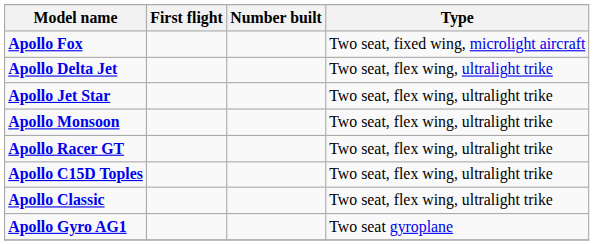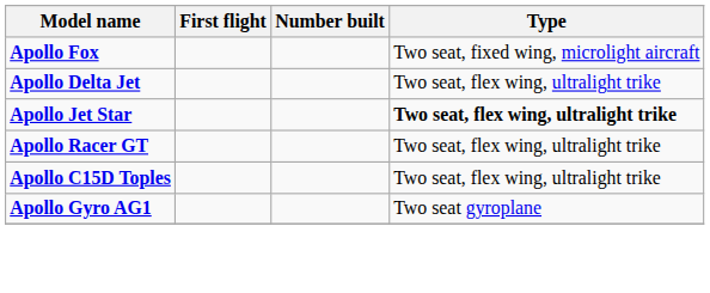Apollo Jet Star | Type: normal -> bold
- row: Apollo Monsoon | Two seat, flex wing, ultralight trike
- row: Apollo Classic | Two seat, flex wing, ultralight trike
